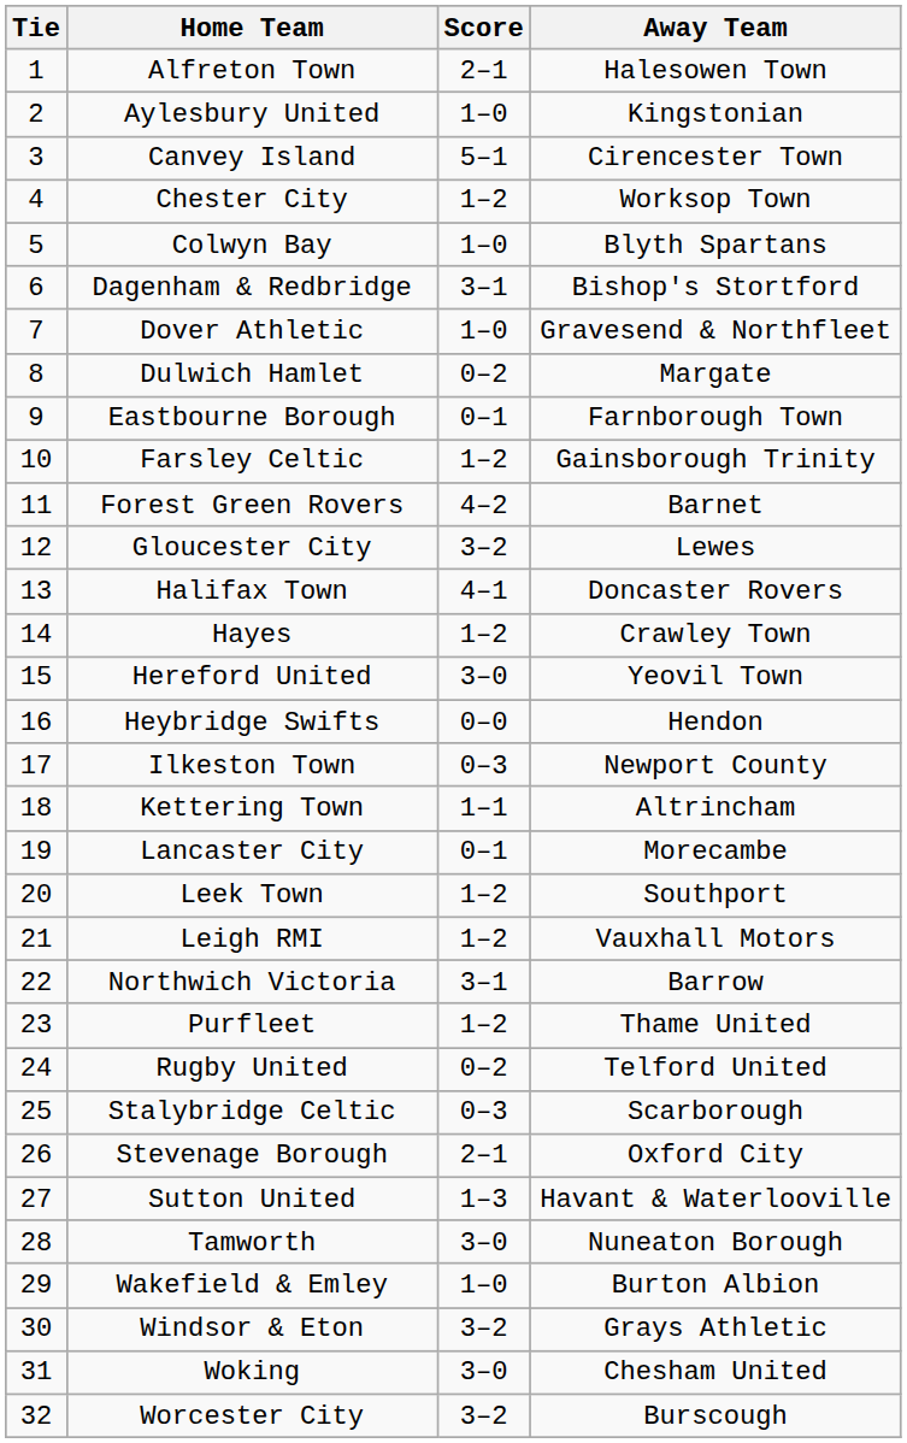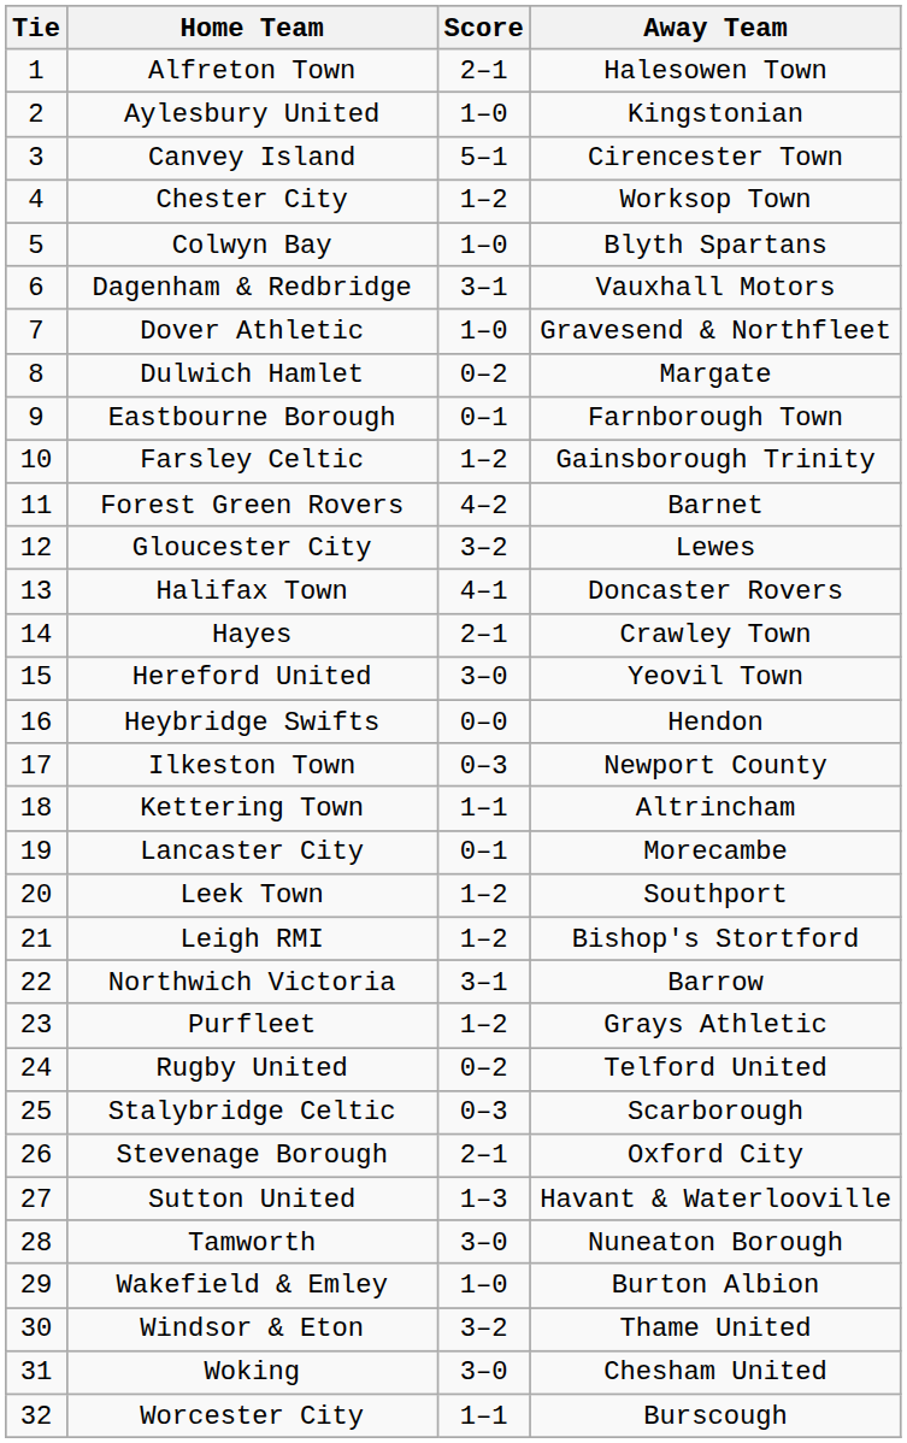Dagenham & Redbridge | Away Team: Bishop's Stortford -> Vauxhall Motors
Hayes | Score: 1–2 -> 2–1
Leigh RMI | Away Team: Vauxhall Motors -> Bishop's Stortford
Purfleet | Away Team: Thame United -> Grays Athletic
Windsor & Eton | Away Team: Grays Athletic -> Thame United
Worcester City | Score: 3–2 -> 1–1
